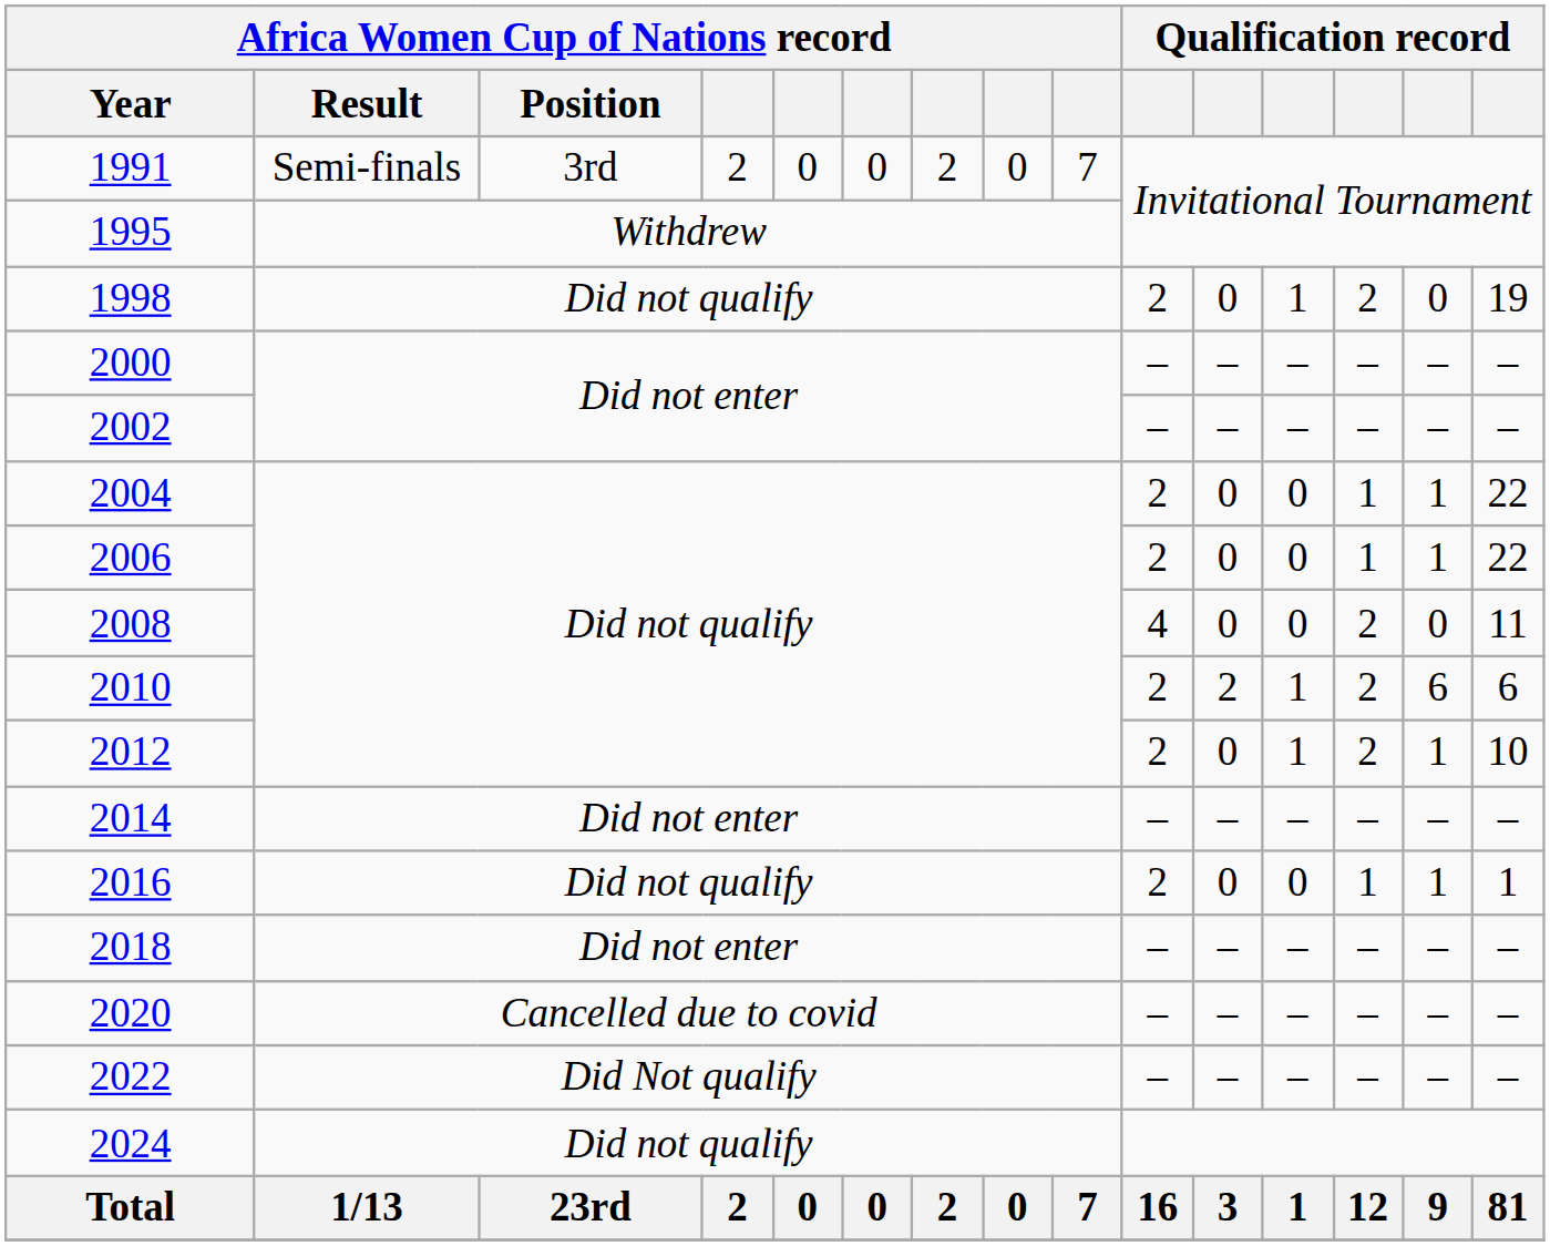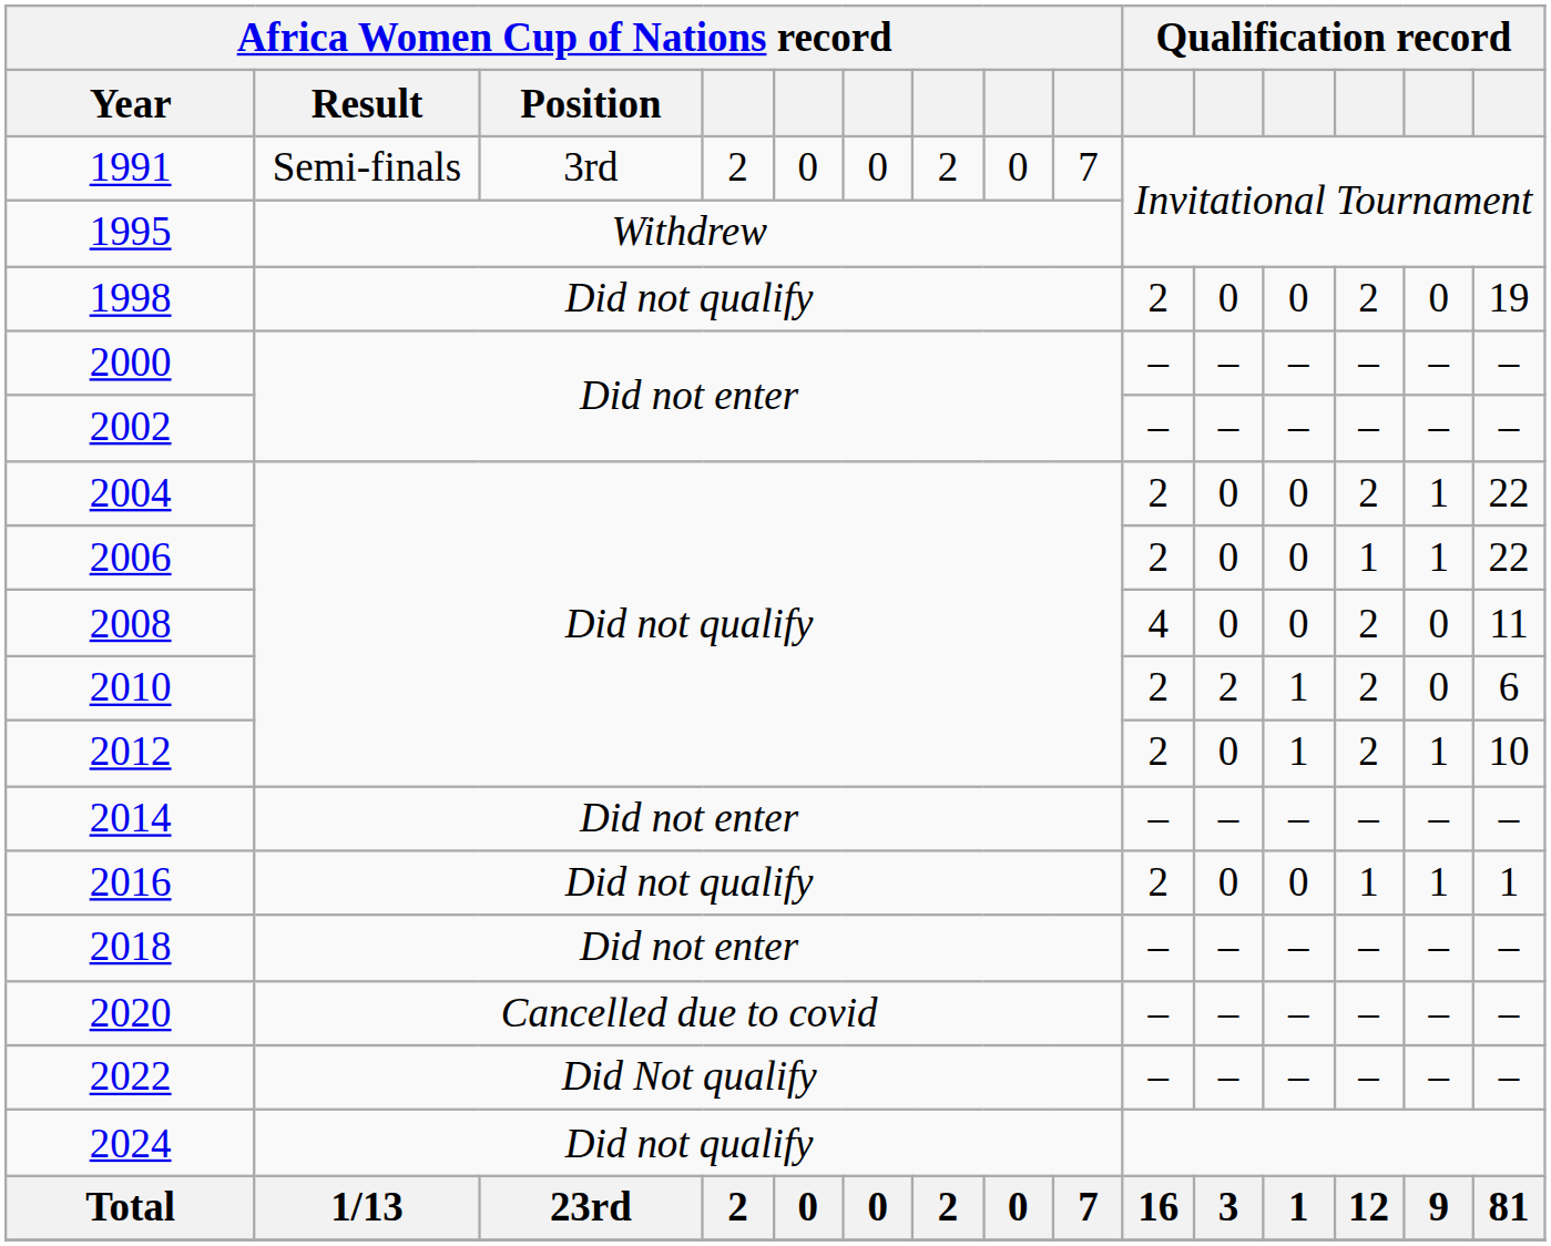1998 | column 12: 1 -> 0
2004 | column 13: 1 -> 2
2010 | column 14: 6 -> 0
